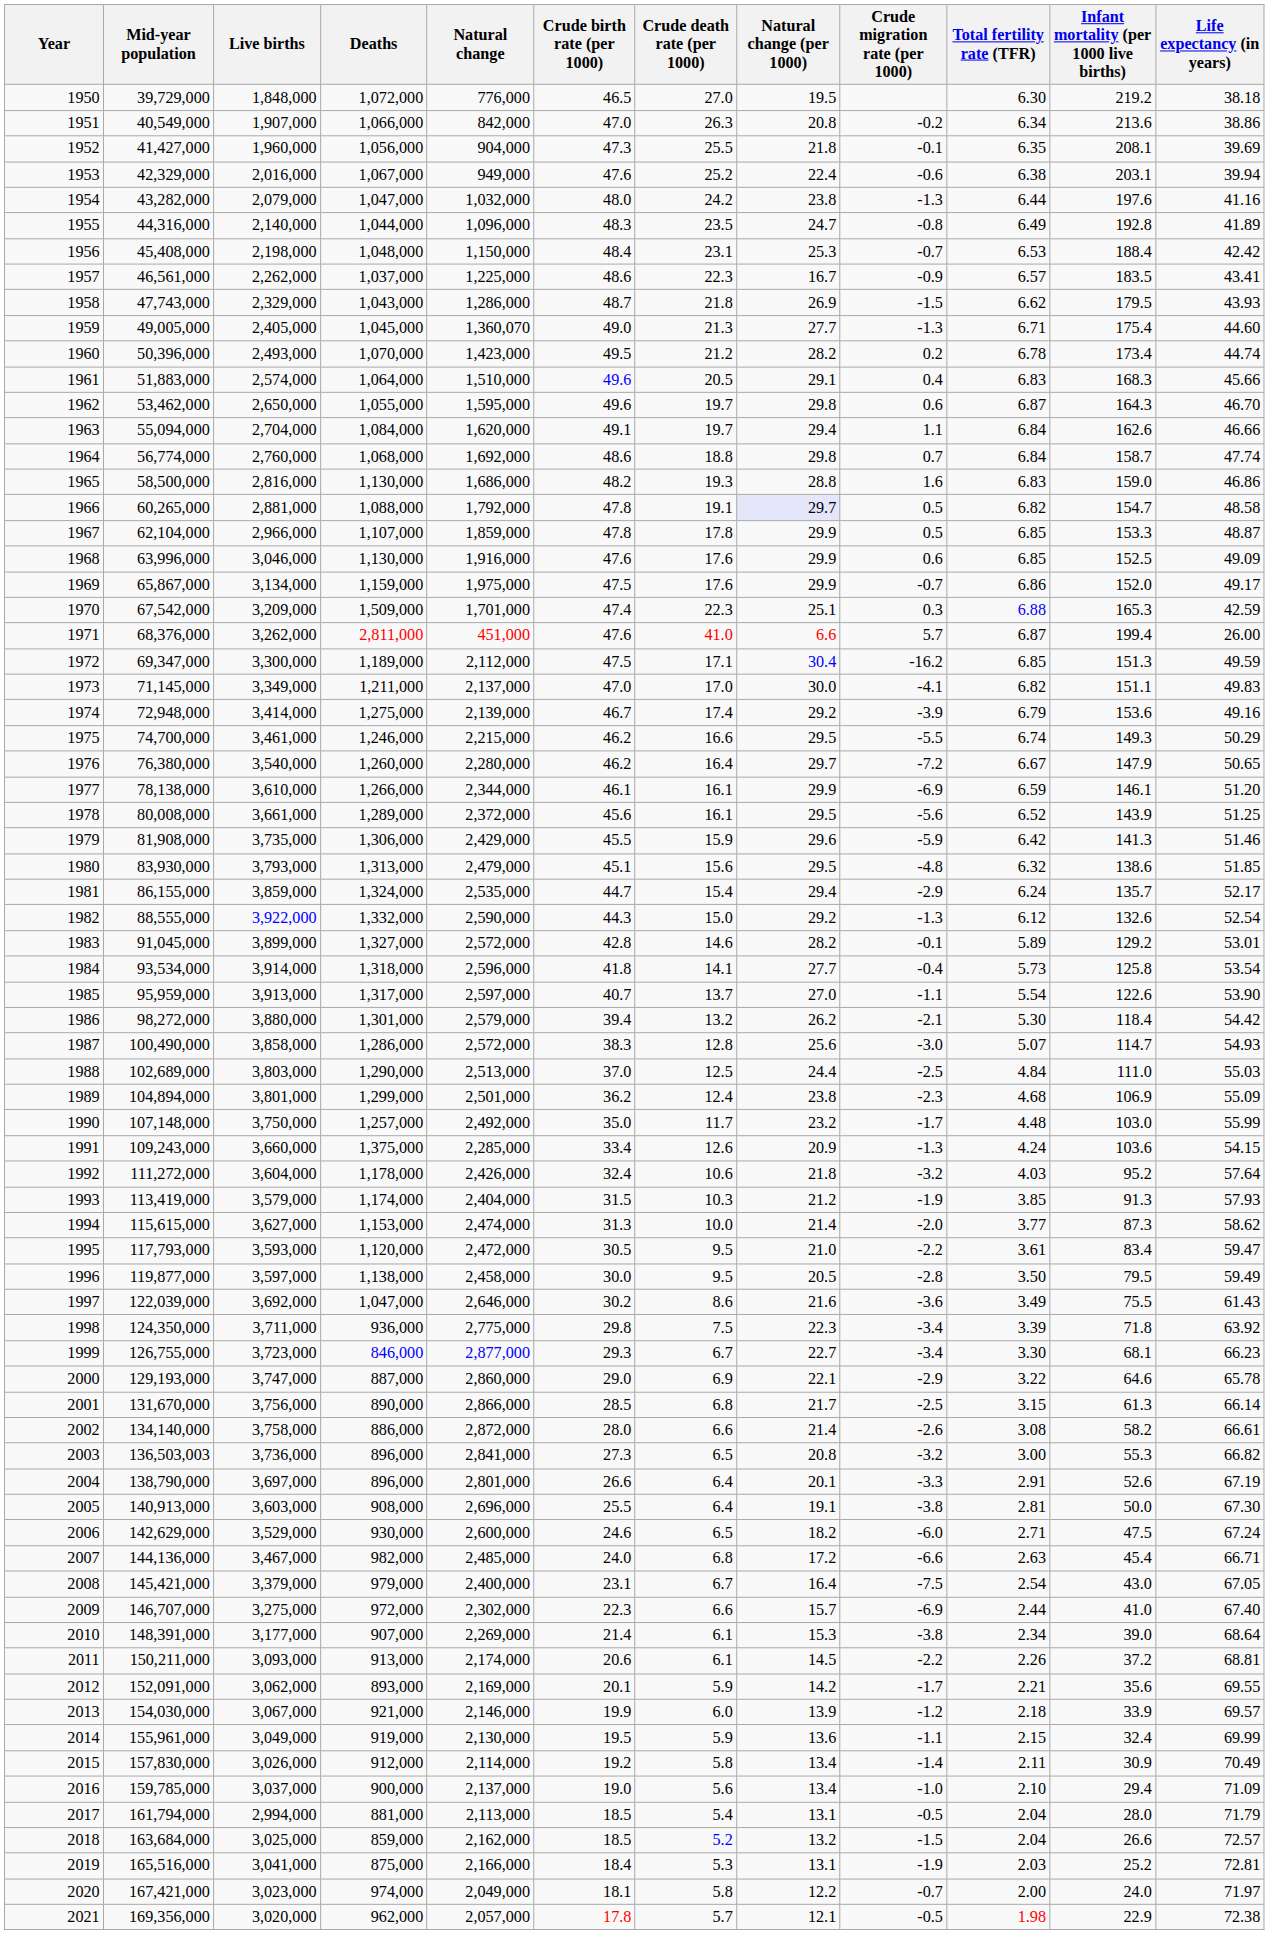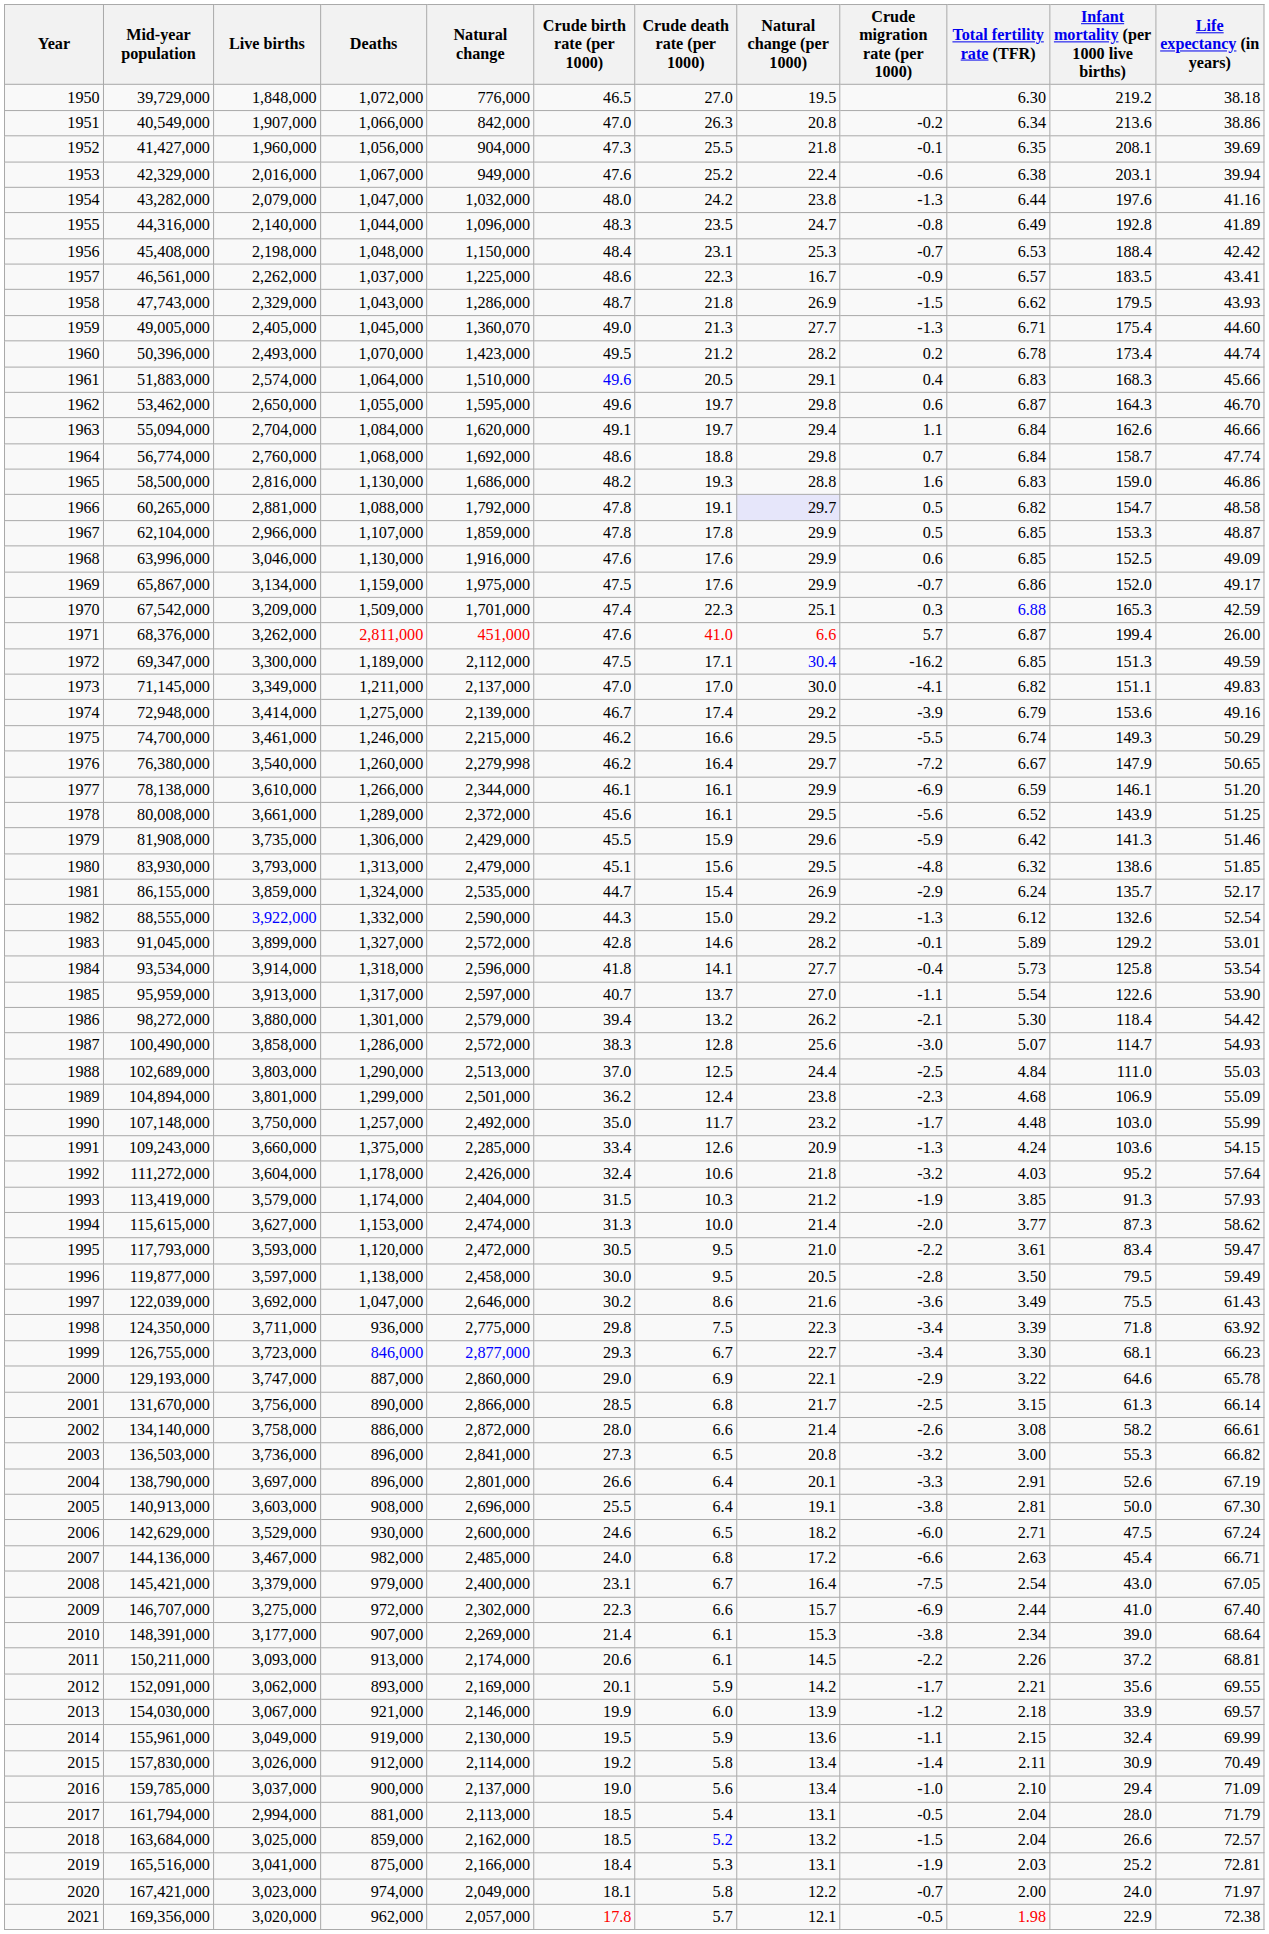1976 | Natural change: 2,280,000 -> 2,279,998
1981 | Natural change (per 1000): 29.4 -> 26.9
2003 | Mid-year population: 136,503,003 -> 136,503,000
